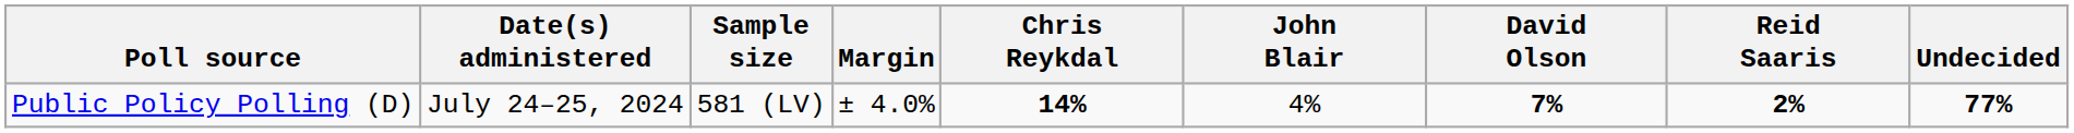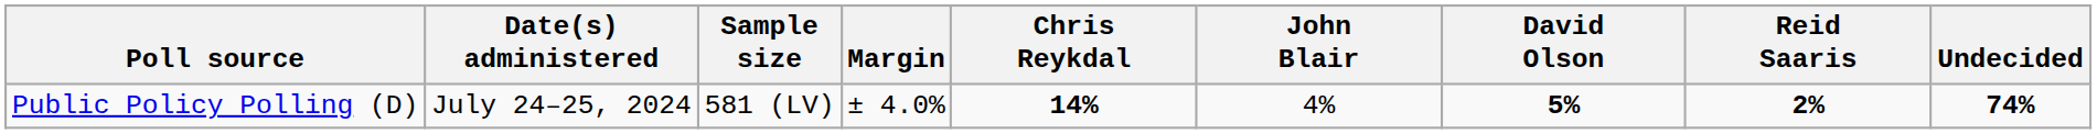Public Policy Polling (D) | David Olson: 7% -> 5%
Public Policy Polling (D) | Undecided: 77% -> 74%
